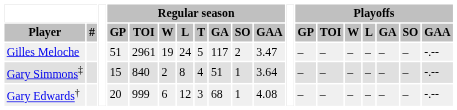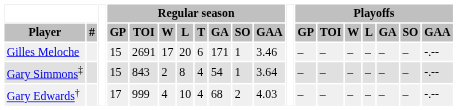Gilles Meloche | Regular season / GP: 51 -> 15
Gilles Meloche | Regular season / TOI: 2961 -> 2691
Gilles Meloche | Regular season / W: 19 -> 17
Gilles Meloche | Regular season / L: 24 -> 20
Gilles Meloche | Regular season / T: 5 -> 6
Gilles Meloche | Regular season / GA: 117 -> 171
Gilles Meloche | Regular season / SO: 2 -> 1
Gilles Meloche | Regular season / GAA: 3.47 -> 3.46
Gary Simmons‡ | Regular season / TOI: 840 -> 843
Gary Simmons‡ | Regular season / GA: 51 -> 54
Gary Edwards† | Regular season / GP: 20 -> 17
Gary Edwards† | Regular season / W: 6 -> 4
Gary Edwards† | Regular season / L: 12 -> 10
Gary Edwards† | Regular season / T: 3 -> 4
Gary Edwards† | Regular season / SO: 1 -> 2
Gary Edwards† | Regular season / GAA: 4.08 -> 4.03
